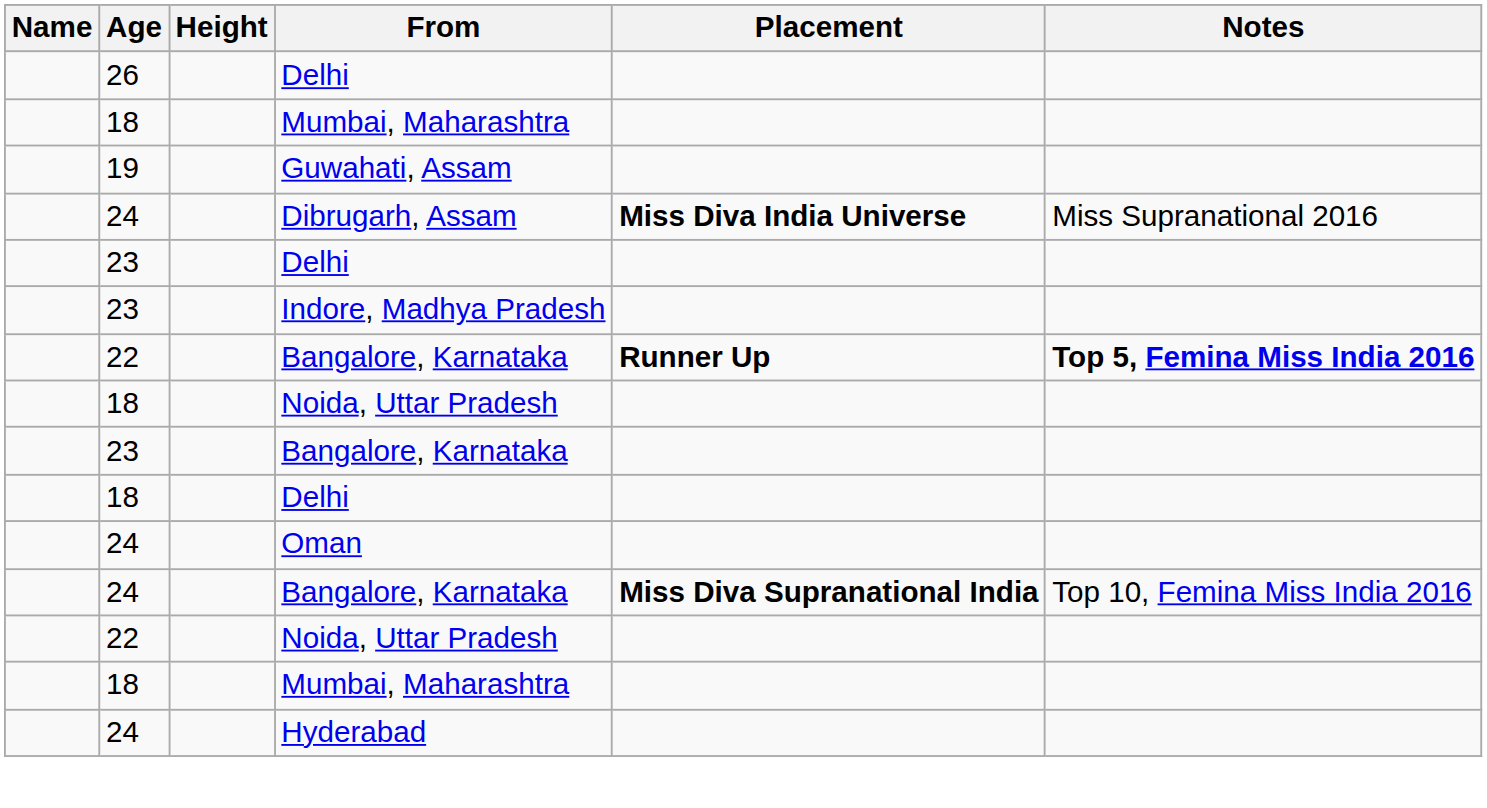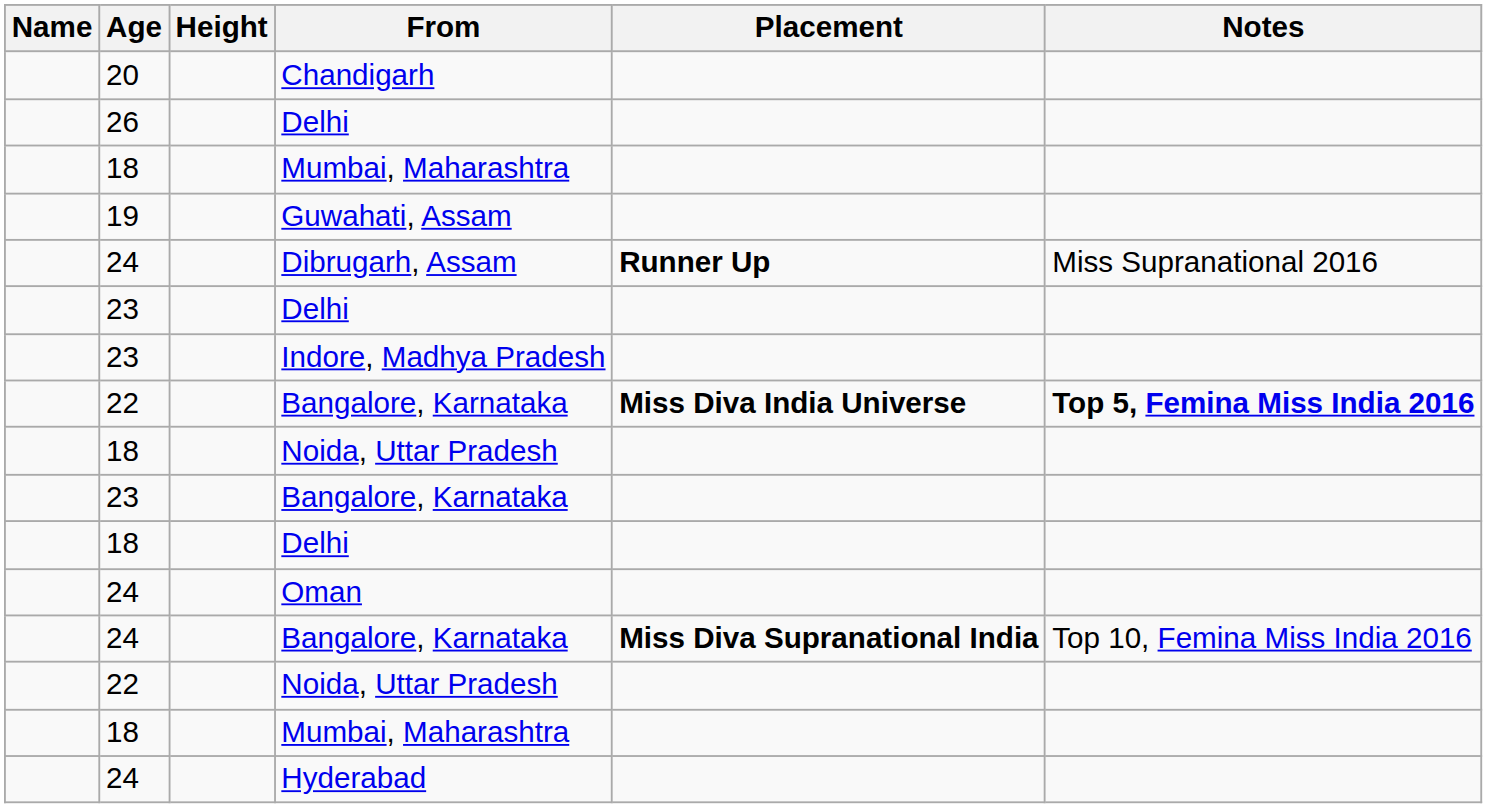+ row: 20 | Chandigarh
Dibrugarh, Assam | Placement: Miss Diva India Universe -> Runner Up
22 / Bangalore, Karnataka | Placement: Runner Up -> Miss Diva India Universe
